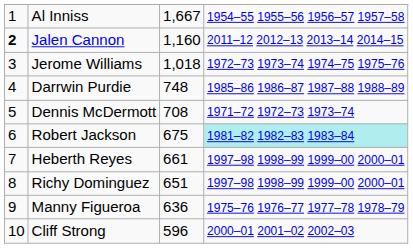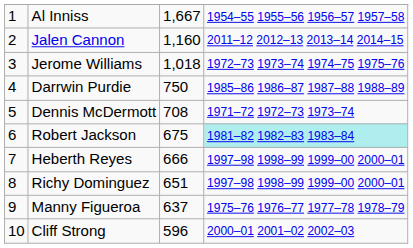Jalen Cannon | column 1: bold -> normal
Darrwin Purdie | column 3: 748 -> 750
Heberth Reyes | column 3: 661 -> 666
Manny Figueroa | column 3: 636 -> 637
